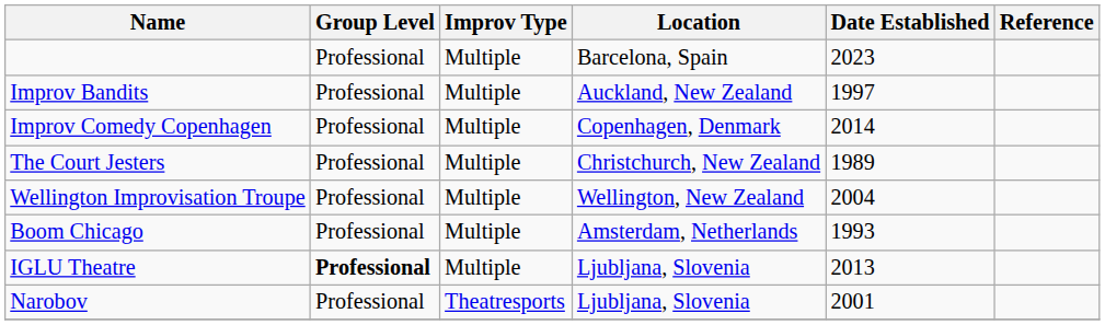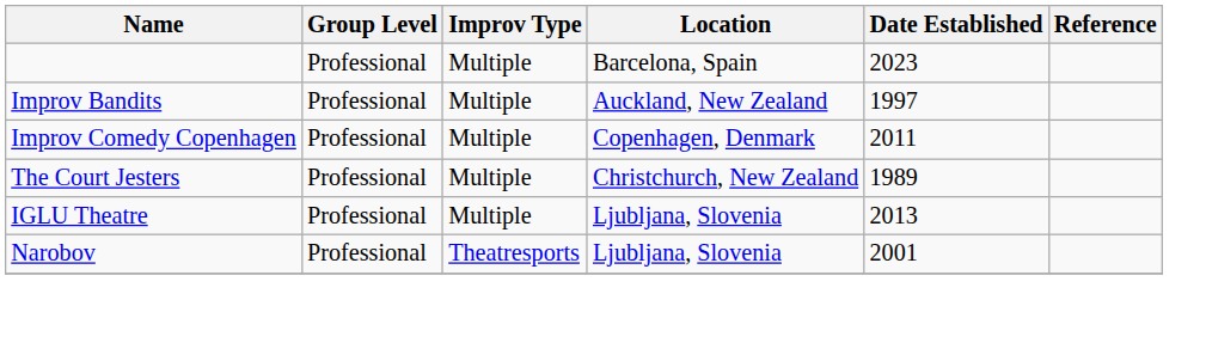Improv Comedy Copenhagen | Date Established: 2014 -> 2011
- row: Wellington Improvisation Troupe | Professional | Multiple | Wellington, New Zealand | 2004
- row: Boom Chicago | Professional | Multiple | Amsterdam, Netherlands | 1993
IGLU Theatre | Group Level: bold -> normal
